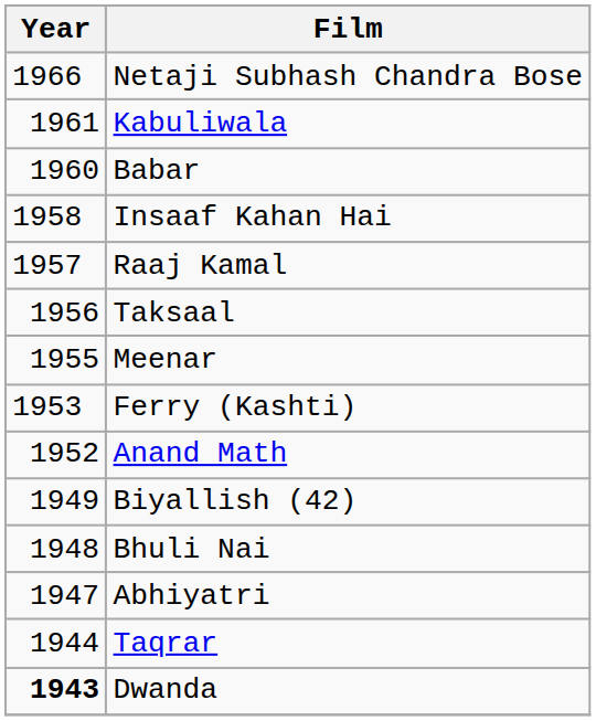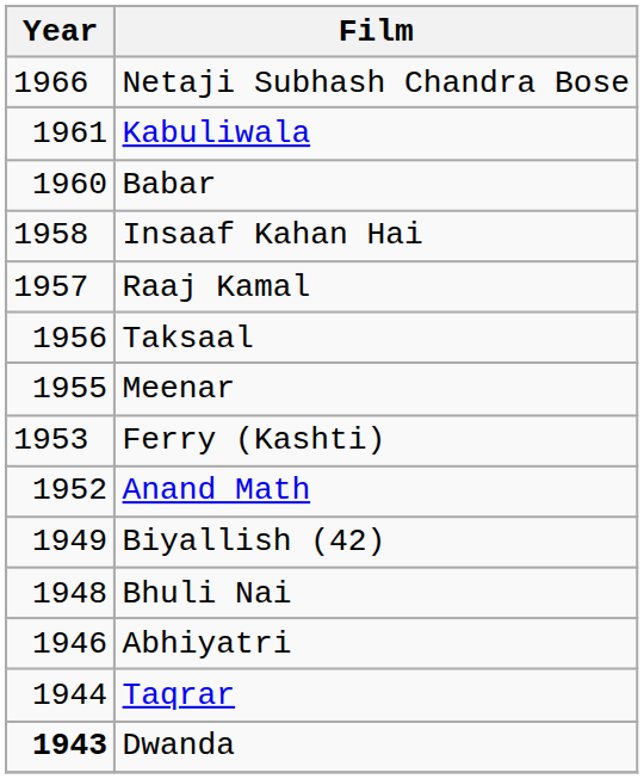Abhiyatri | Year: 1947 -> 1946
